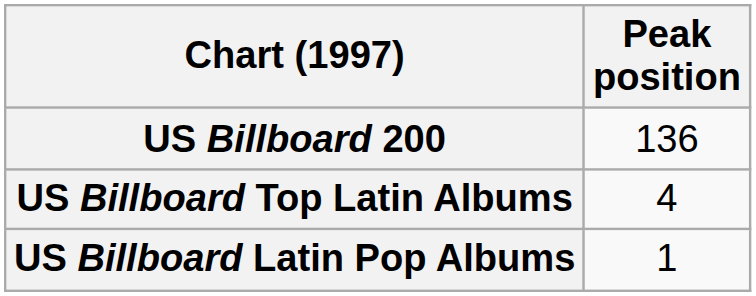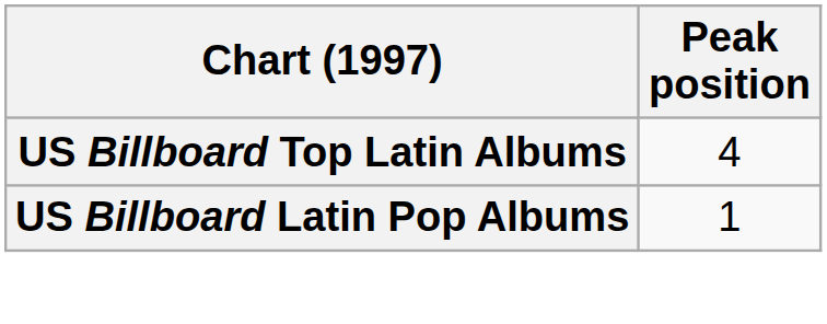- row: US Billboard 200 | 136
